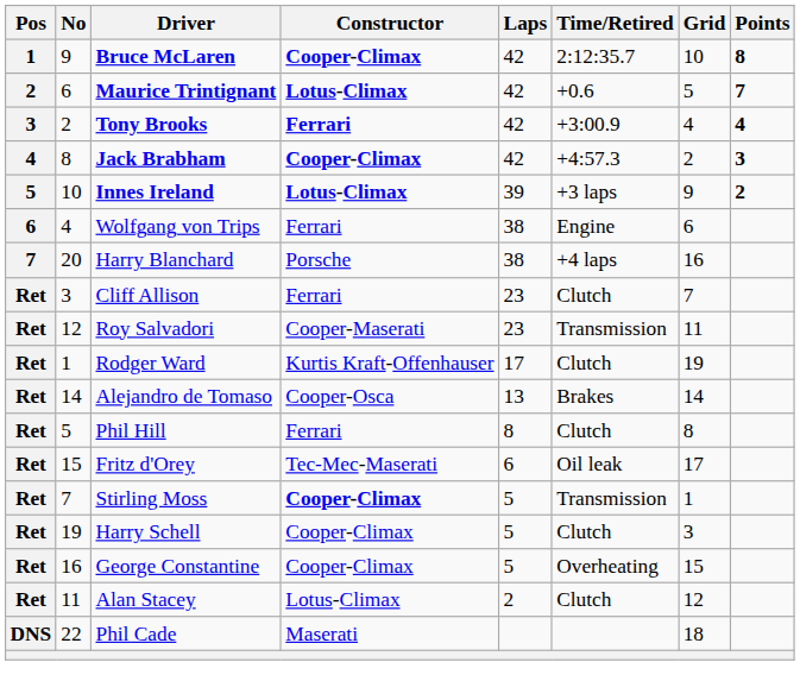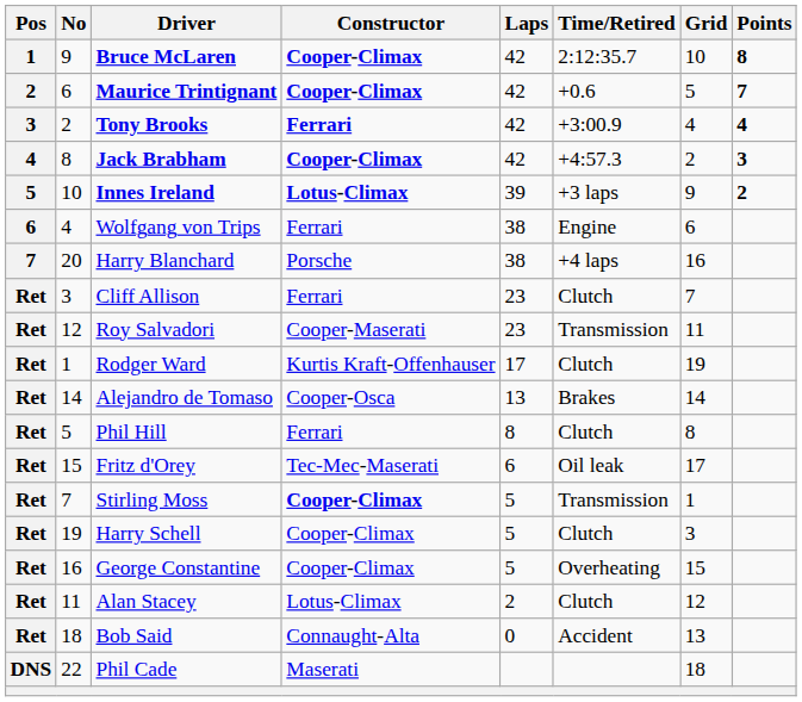Maurice Trintignant | Constructor: Lotus-Climax -> Cooper-Climax
+ row: Ret | 18 | Bob Said | Connaught-Alta | 0 | Accident | 13
